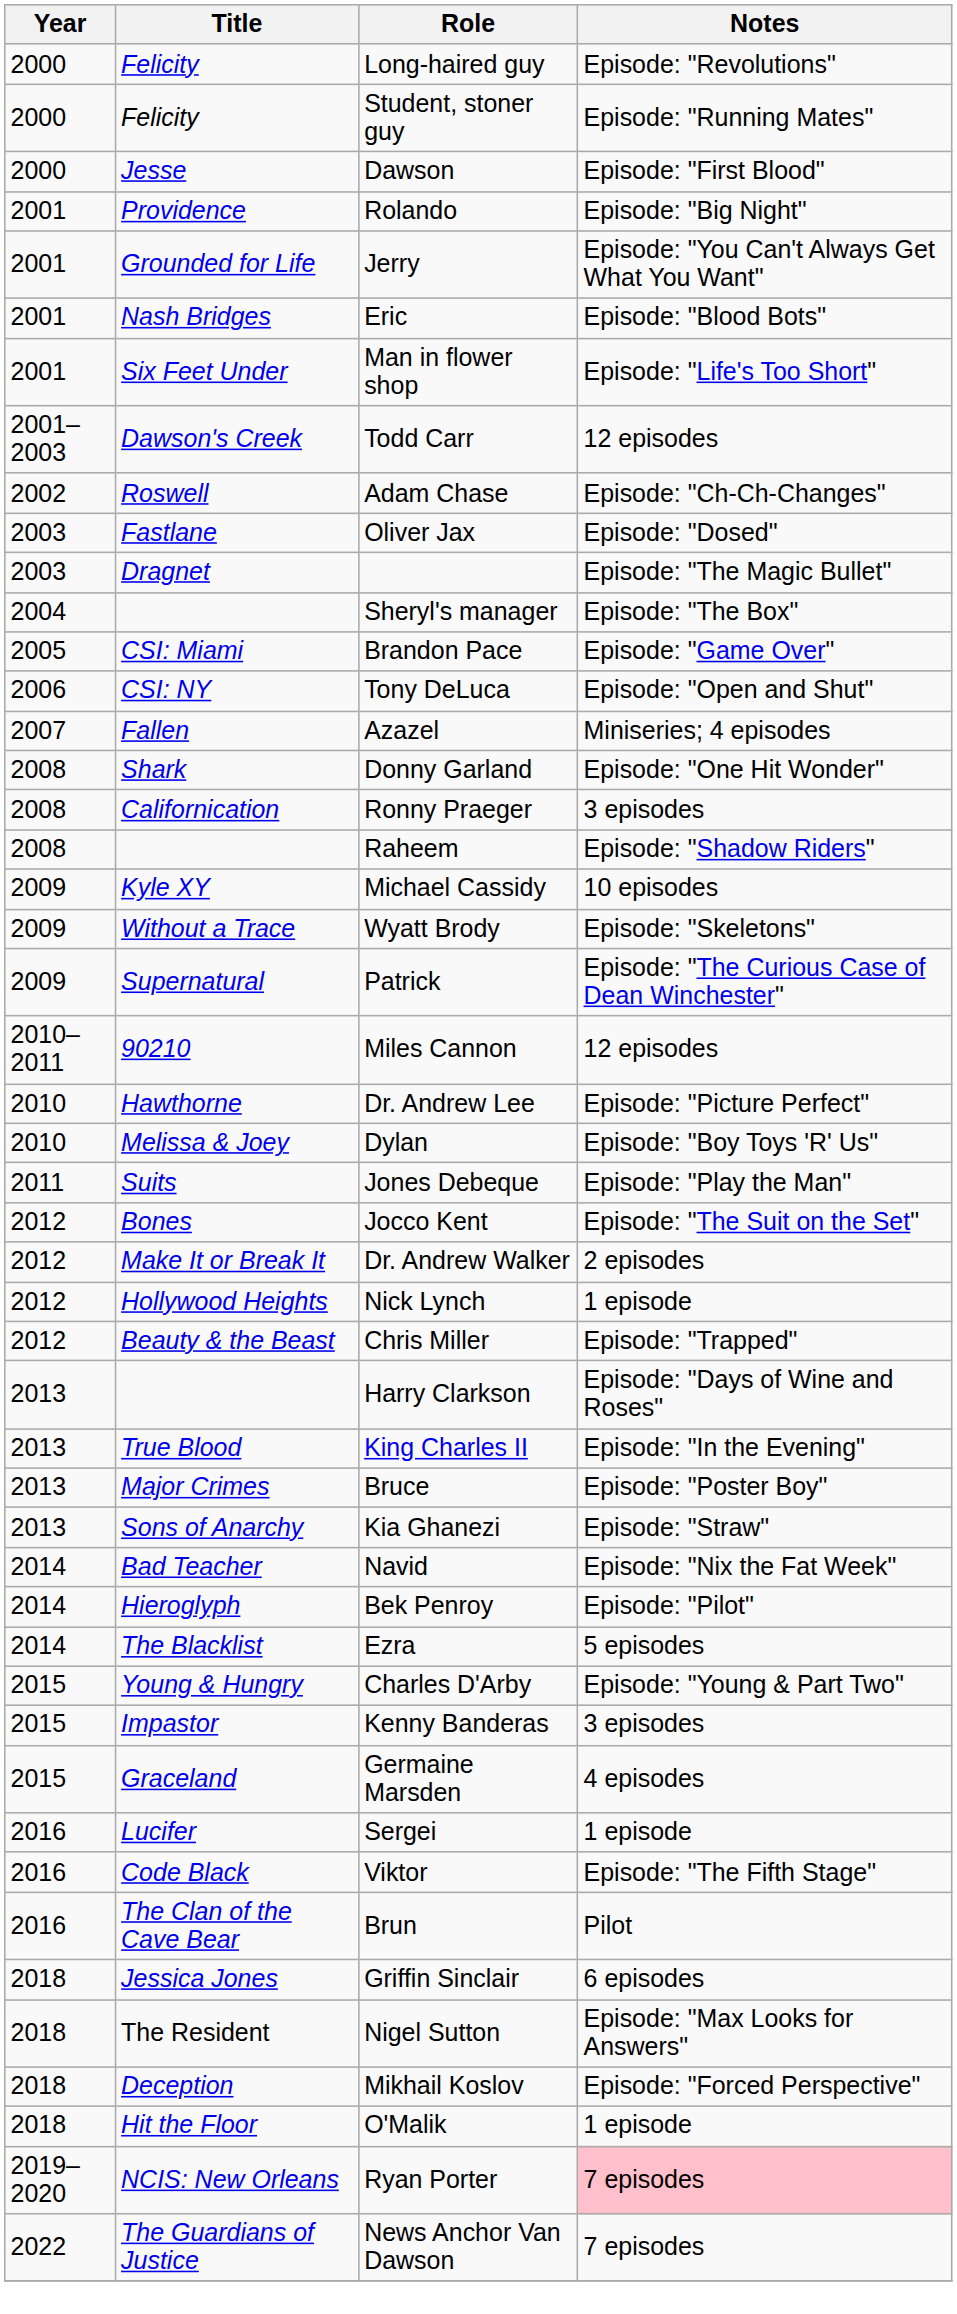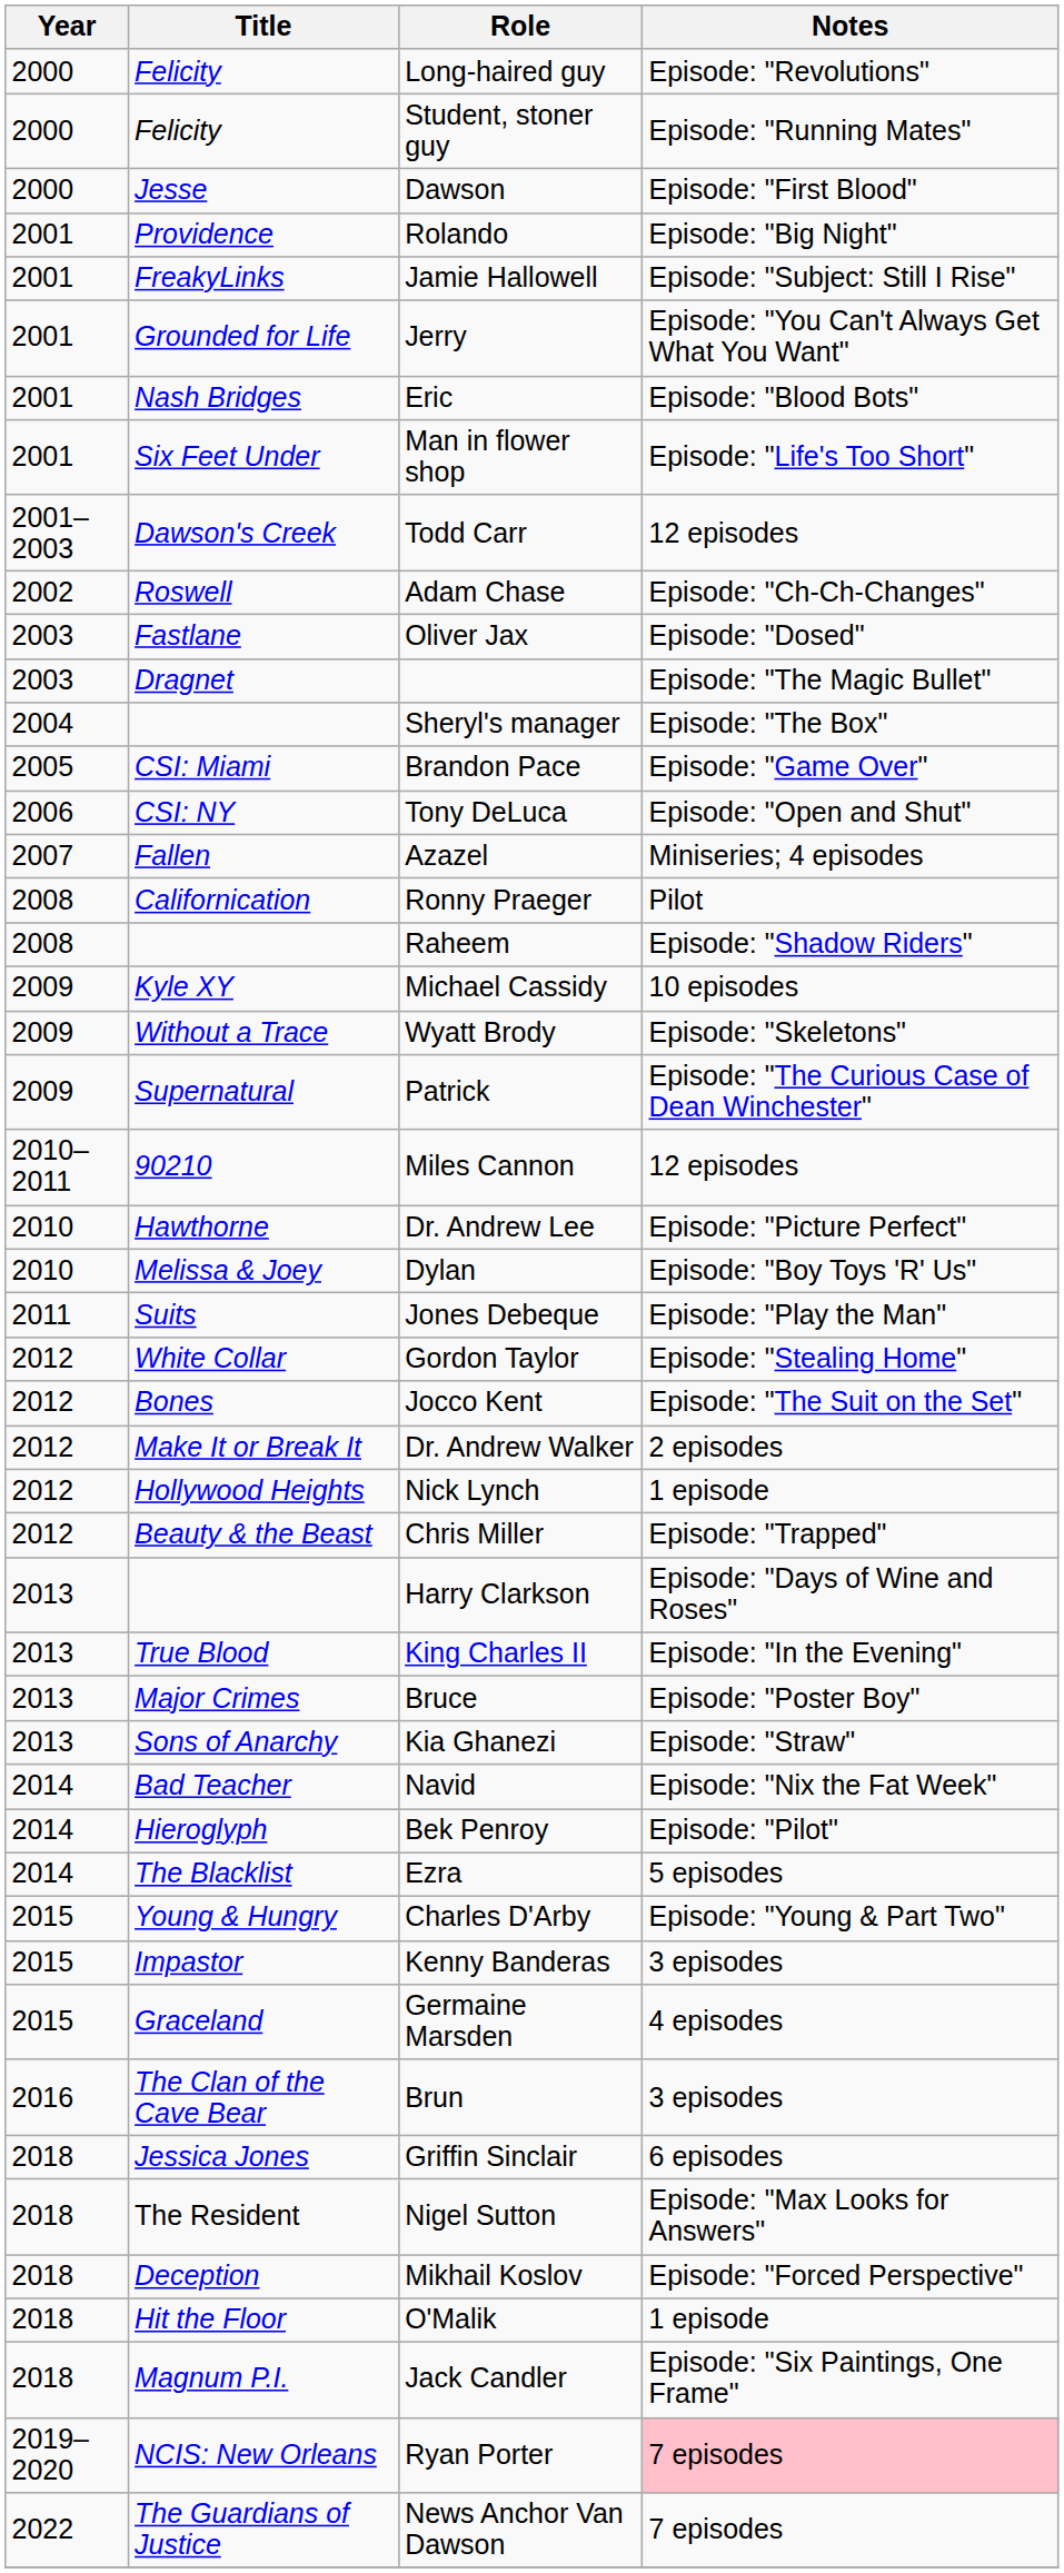+ row: 2001 | FreakyLinks | Jamie Hallowell | Episode: "Subject: Still I Rise"
- row: 2008 | Shark | Donny Garland | Episode: "One Hit Wonder"
Ronny Praeger | Notes: 3 episodes -> Pilot
+ row: 2012 | White Collar | Gordon Taylor | Episode: "Stealing Home"
- row: 2016 | Lucifer | Sergei | 1 episode
- row: 2016 | Code Black | Viktor | Episode: "The Fifth Stage"
Brun | Notes: Pilot -> 3 episodes
+ row: 2018 | Magnum P.I. | Jack Candler | Episode: "Six Paintings, One Frame"
